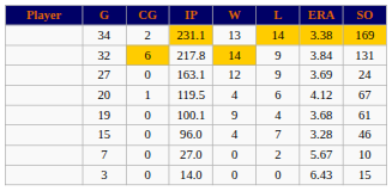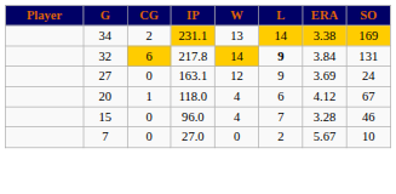32 | L: normal -> bold
20 | IP: 119.5 -> 118.0
- row: 19 | 0 | 100.1 | 9 | 4 | 3.68 | 61
- row: 3 | 0 | 14.0 | 0 | 0 | 6.43 | 15
